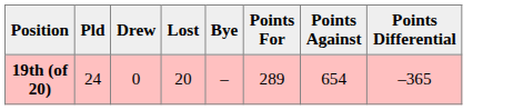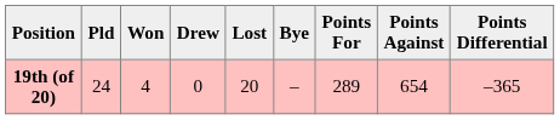+ column: Won | 4
